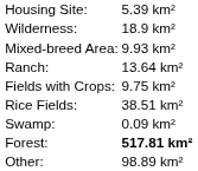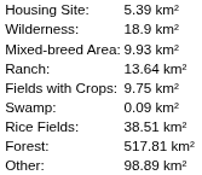rows swapped: Rice Fields: <-> Swamp:
Forest: | column 2: bold -> normal
